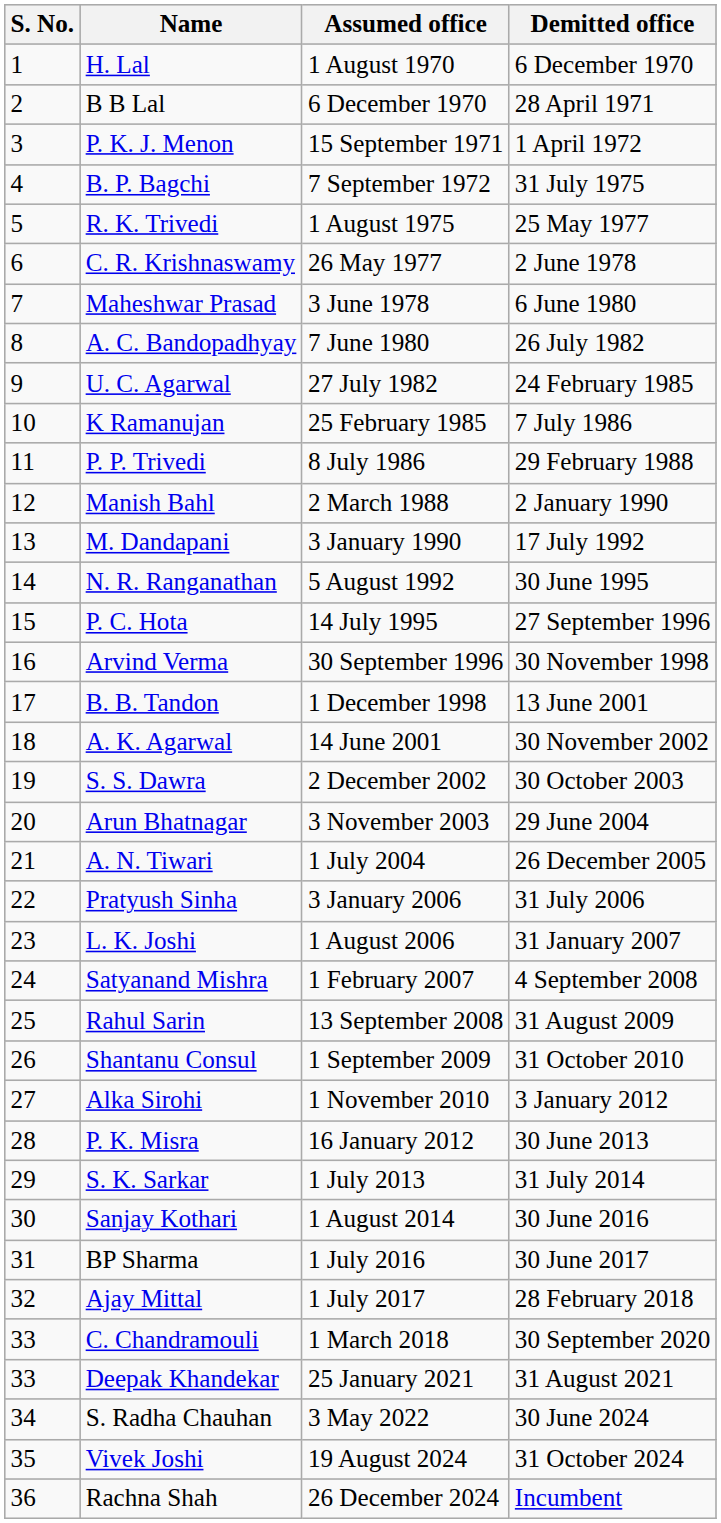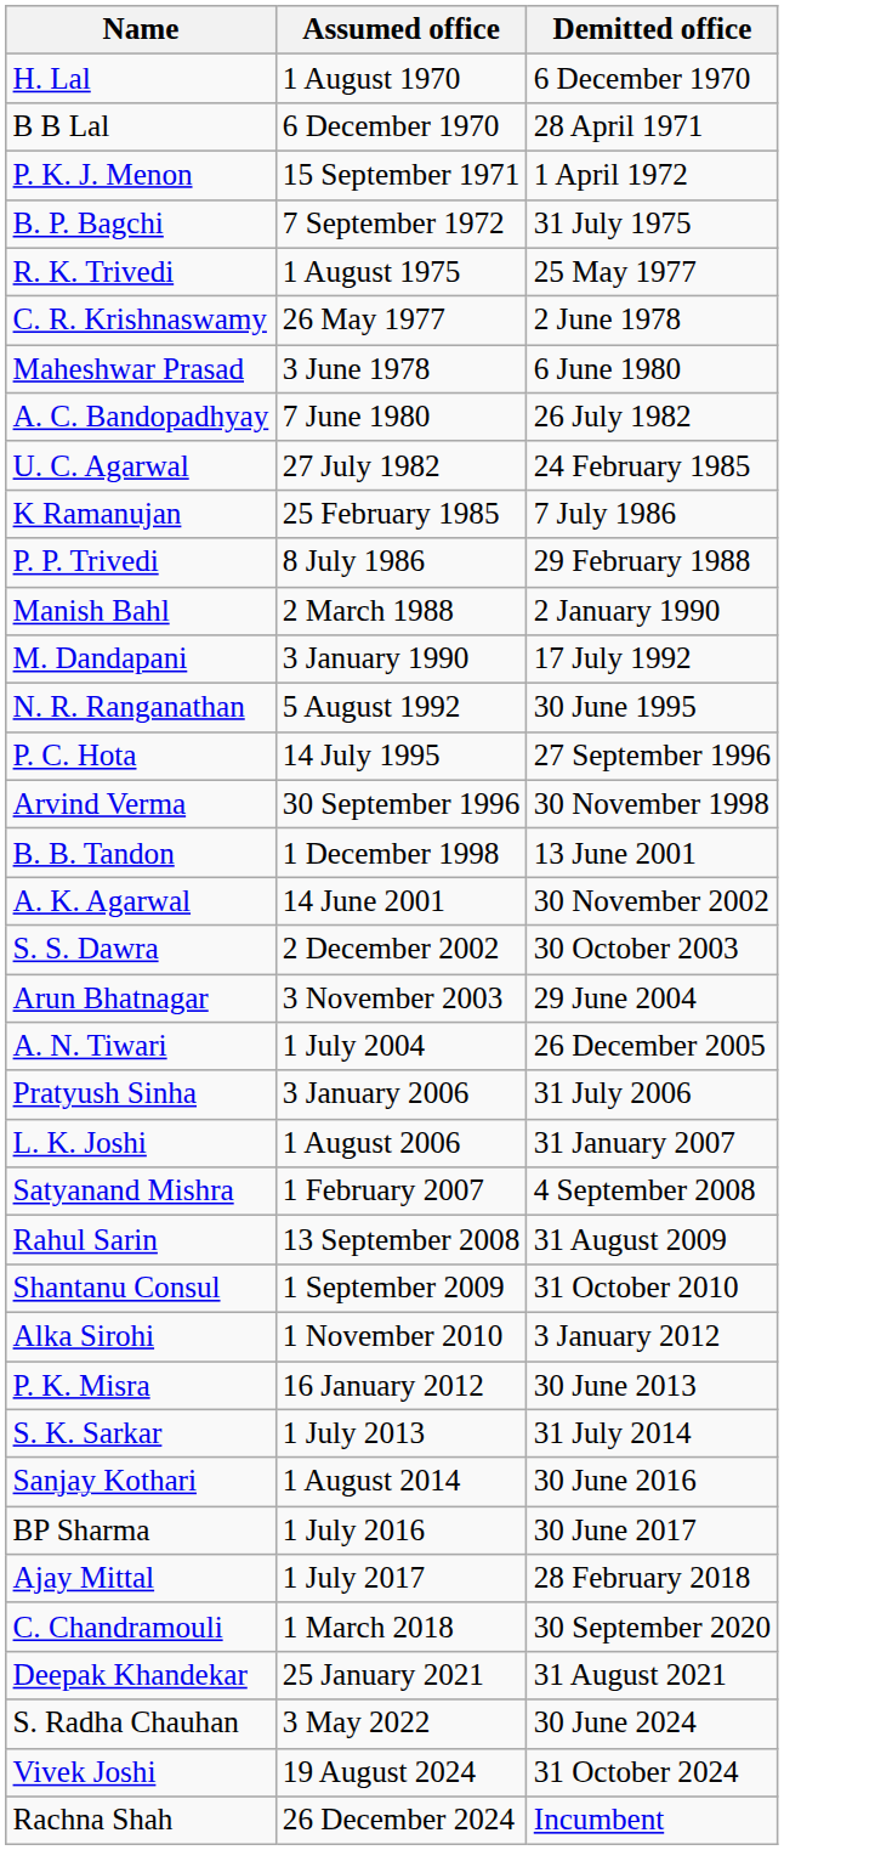- column: S. No. | 1 | 2 | 3 | 4 | 5 | 6 | 7 | 8 | 9 | 10 | 11 | 12 | 13 | 14 | 15 | 16 | 17 | 18 | 19 | 20 | 21 | 22 | 23 | 24 | 25 | 26 | 27 | 28 | 29 | 30 | 31 | 32 | 33 | 33 | 34 | 35 | 36
